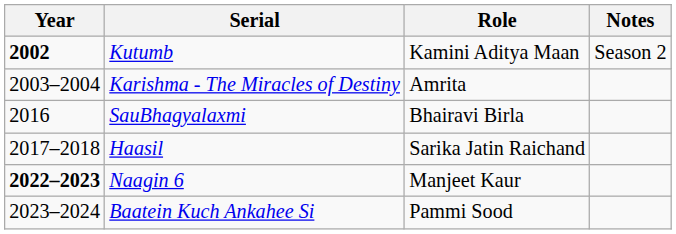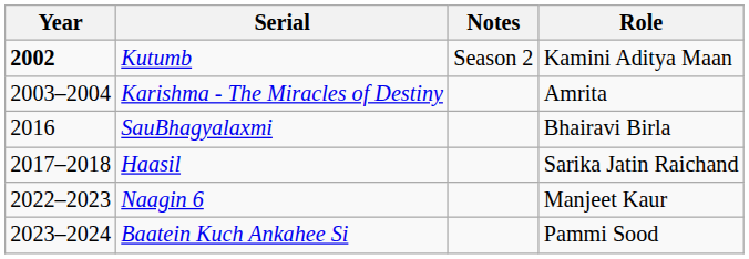columns swapped: Role <-> Notes
Naagin 6 | Year: bold -> normal
